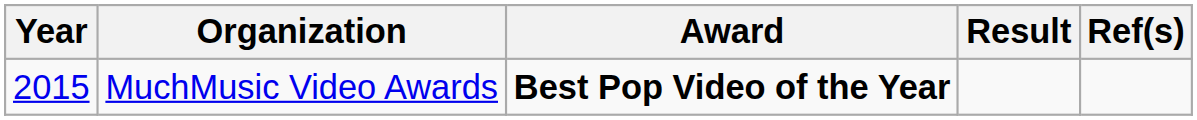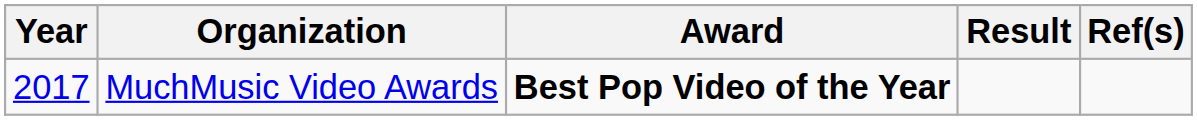MuchMusic Video Awards | Year: 2015 -> 2017
